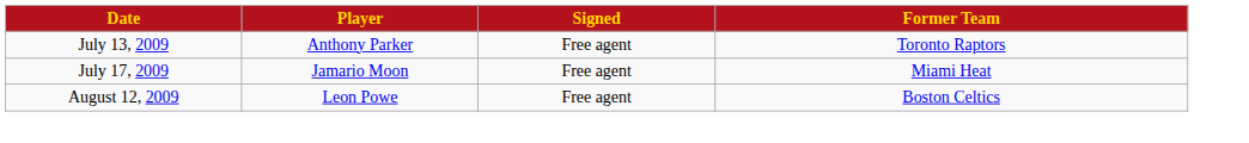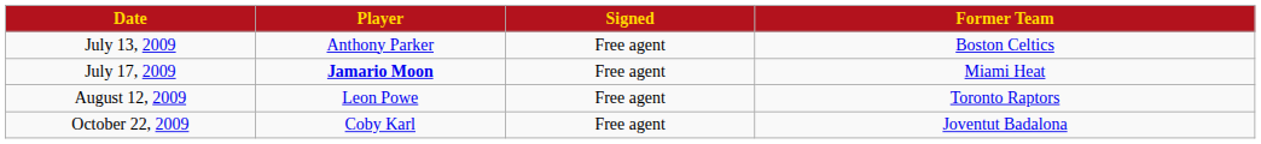July 13, 2009 | Former Team: Toronto Raptors -> Boston Celtics
July 17, 2009 | Player: normal -> bold
August 12, 2009 | Former Team: Boston Celtics -> Toronto Raptors
+ row: October 22, 2009 | Coby Karl | Free agent | Joventut Badalona
